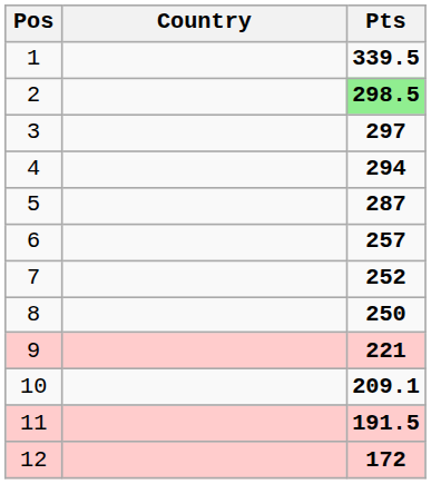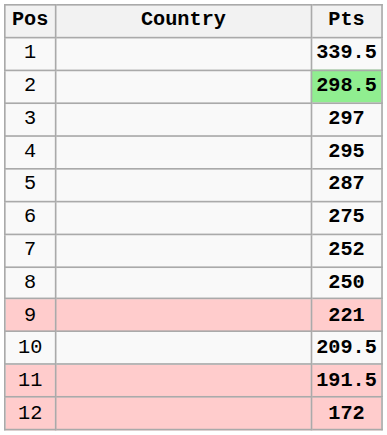4 | Pts: 294 -> 295
6 | Pts: 257 -> 275
10 | Pts: 209.1 -> 209.5
